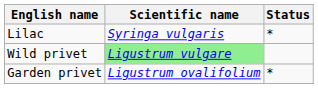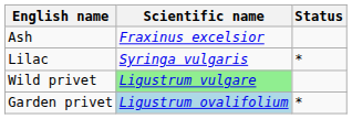+ row: Ash | Fraxinus excelsior
Garden privet | Scientific name: no background -> lightblue background
